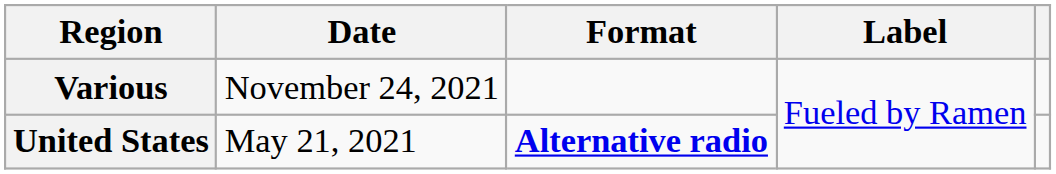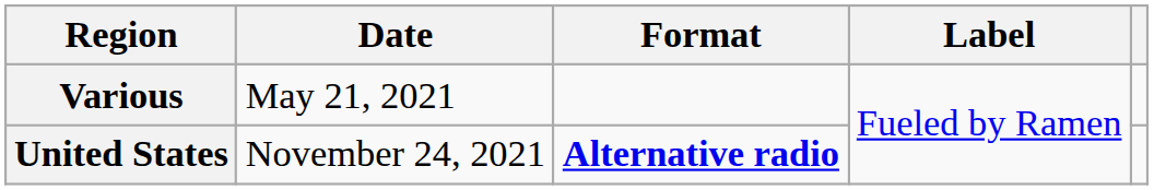Various | Date: November 24, 2021 -> May 21, 2021
United States | Date: May 21, 2021 -> November 24, 2021
